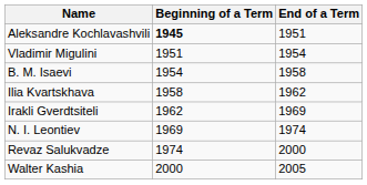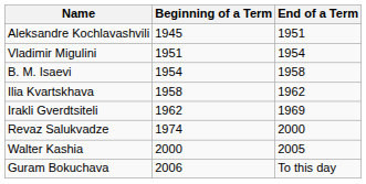Aleksandre Kochlavashvili | Beginning of a Term: bold -> normal
- row: N. I. Leontiev | 1969 | 1974
+ row: Guram Bokuchava | 2006 | To this day
